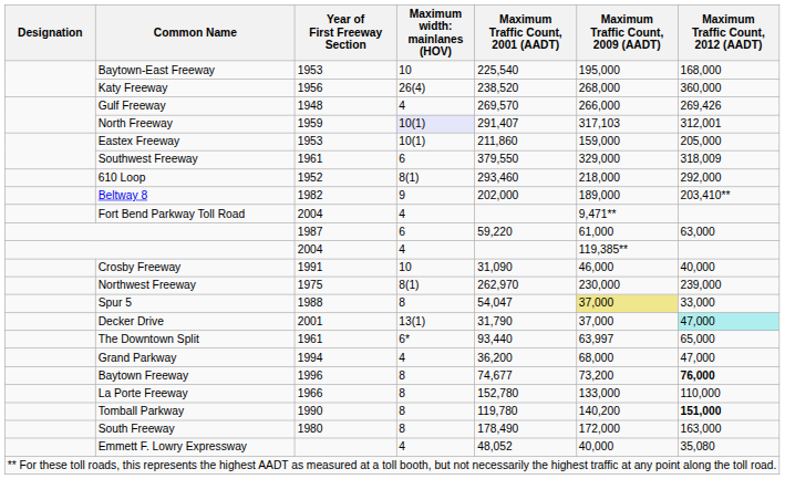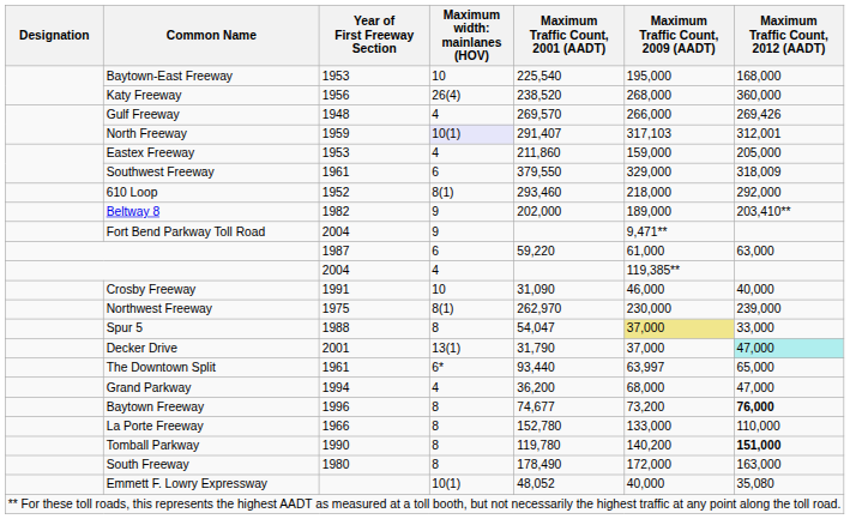Eastex Freeway | column 4: 10(1) -> 4
Fort Bend Parkway Toll Road | column 4: 4 -> 9
Emmett F. Lowry Expressway | column 4: 4 -> 10(1)
